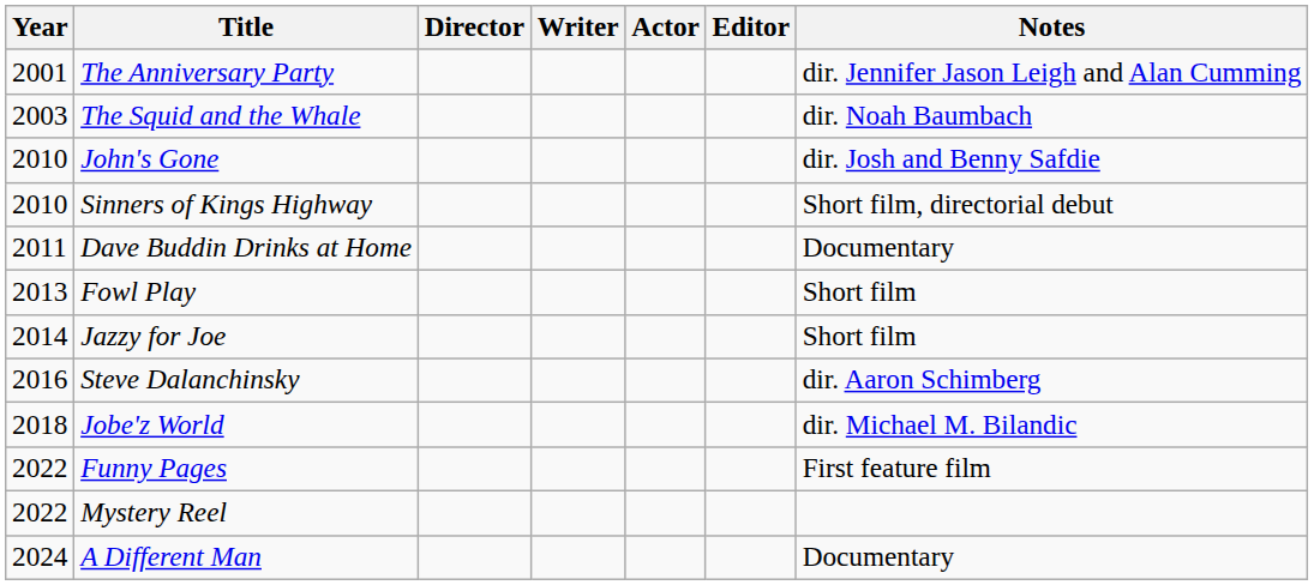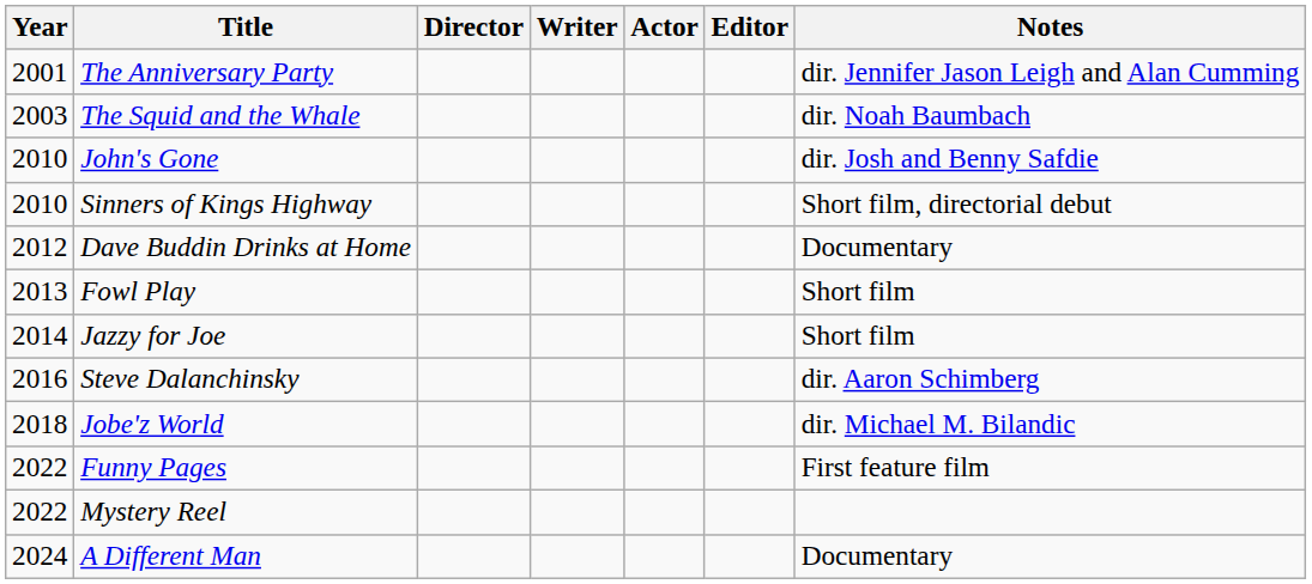Dave Buddin Drinks at Home | Year: 2011 -> 2012
